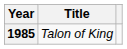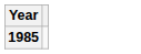- column: Title | Talon of King
